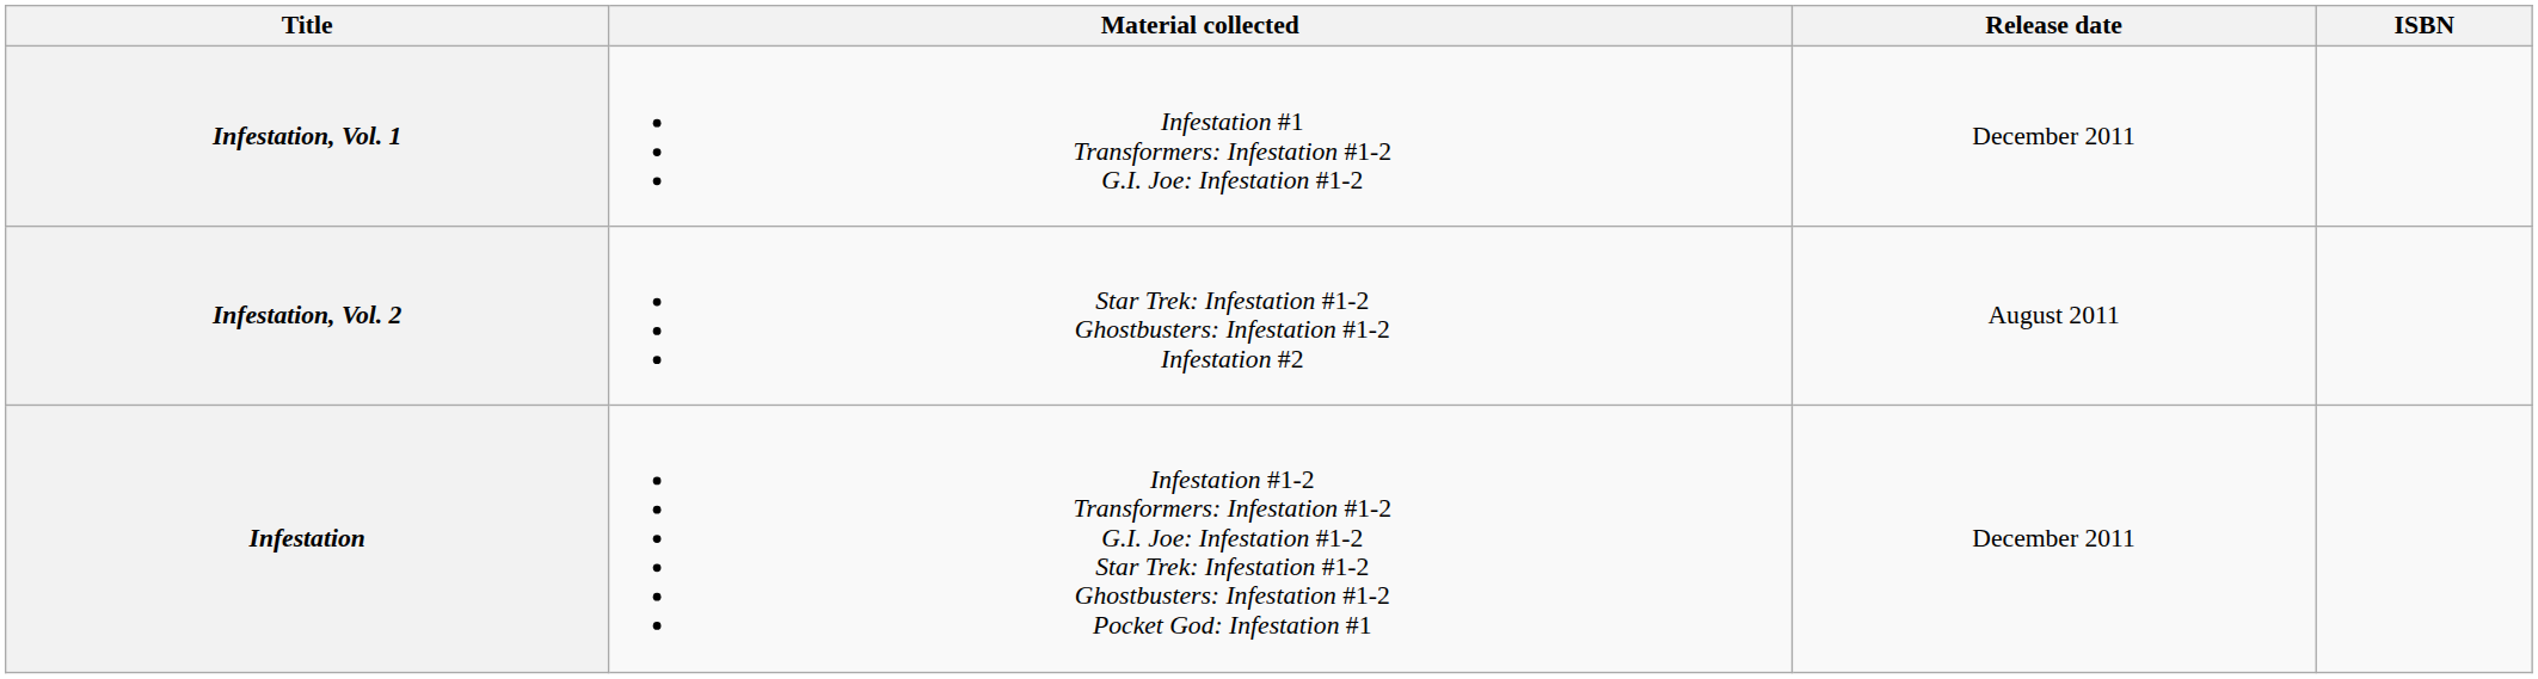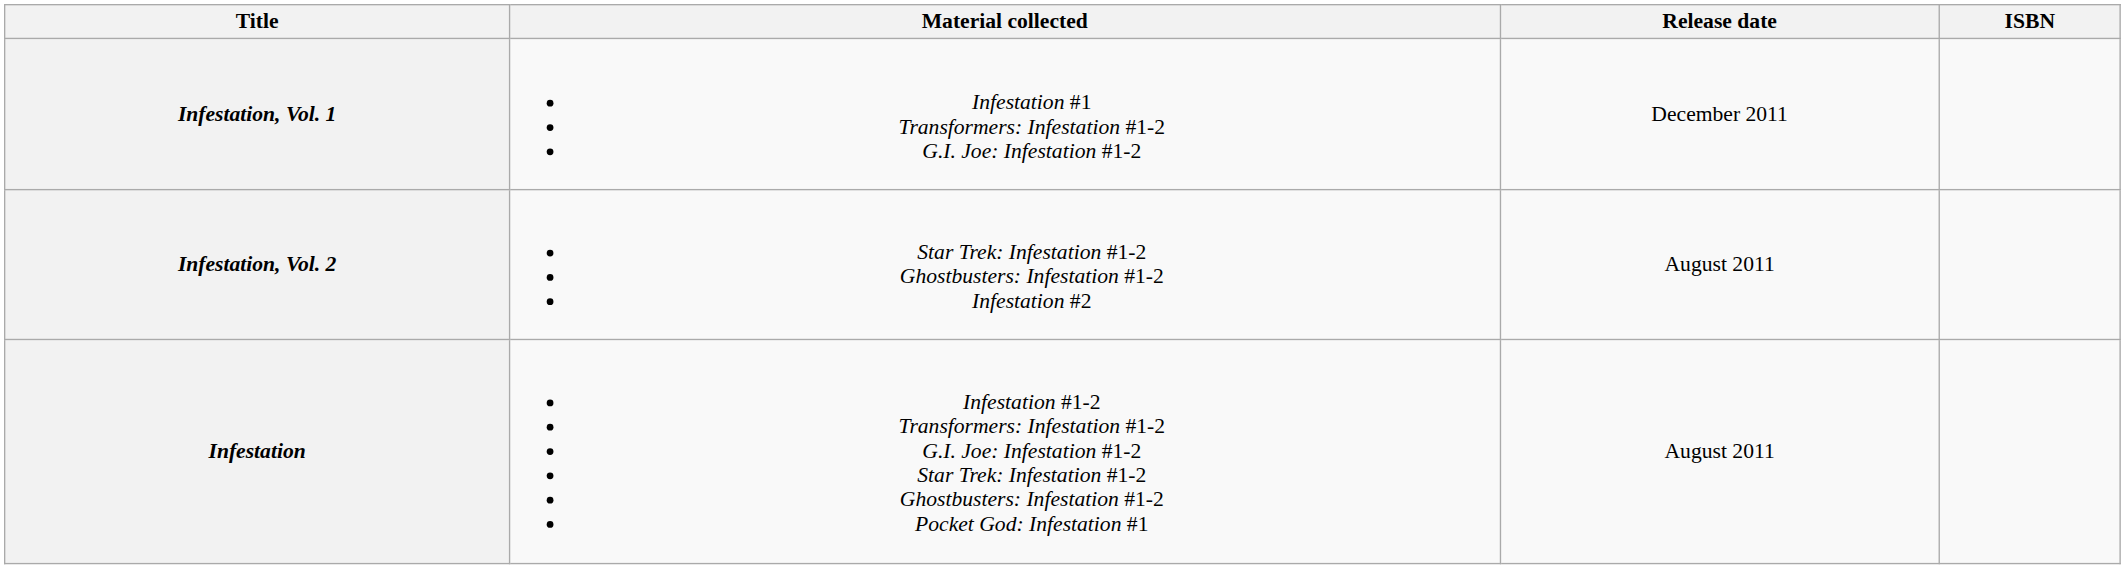Infestation | Release date: December 2011 -> August 2011
